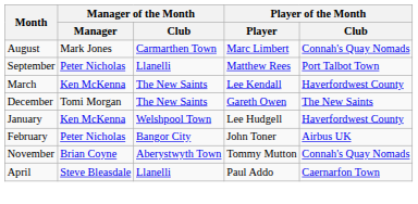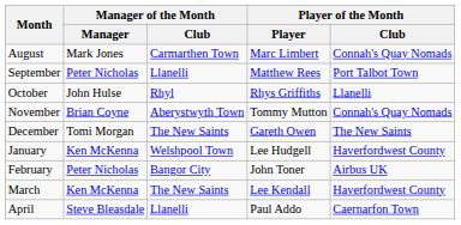+ row: October | John Hulse | Rhyl | Rhys Griffiths | Llanelli
rows swapped: November <-> March
